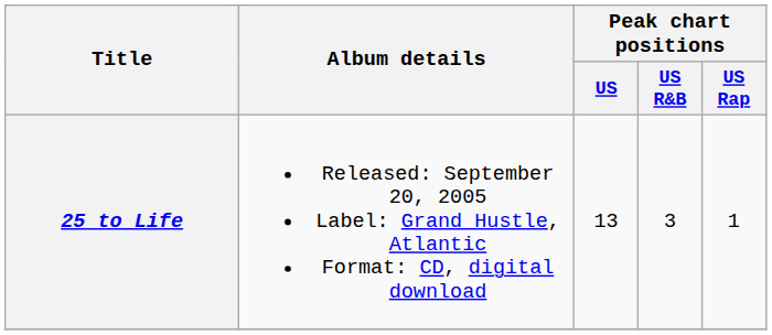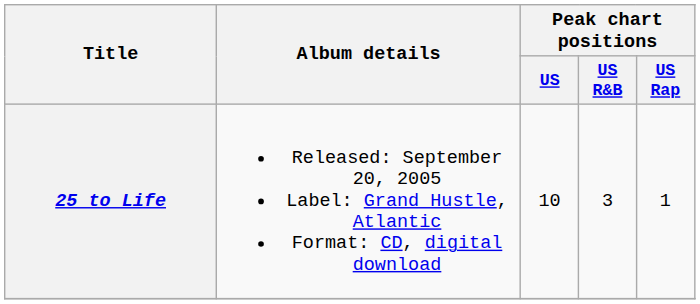25 to Life | Peak chart positions / US: 13 -> 10
